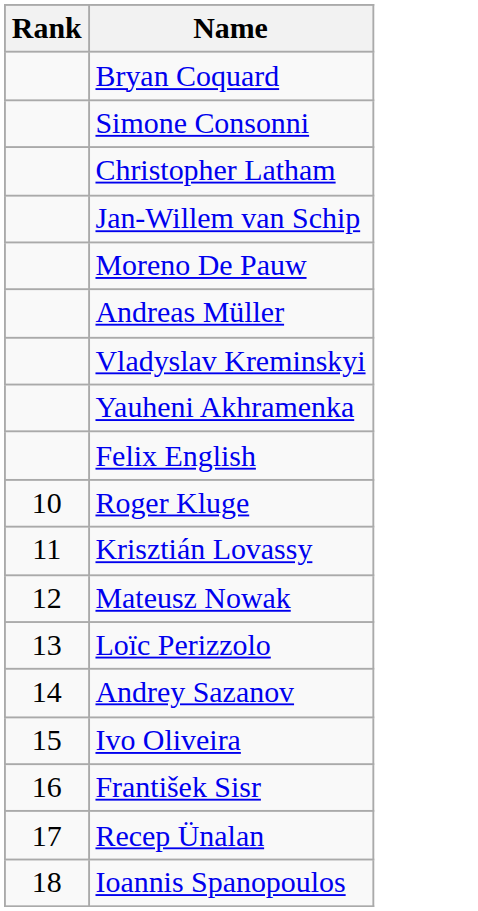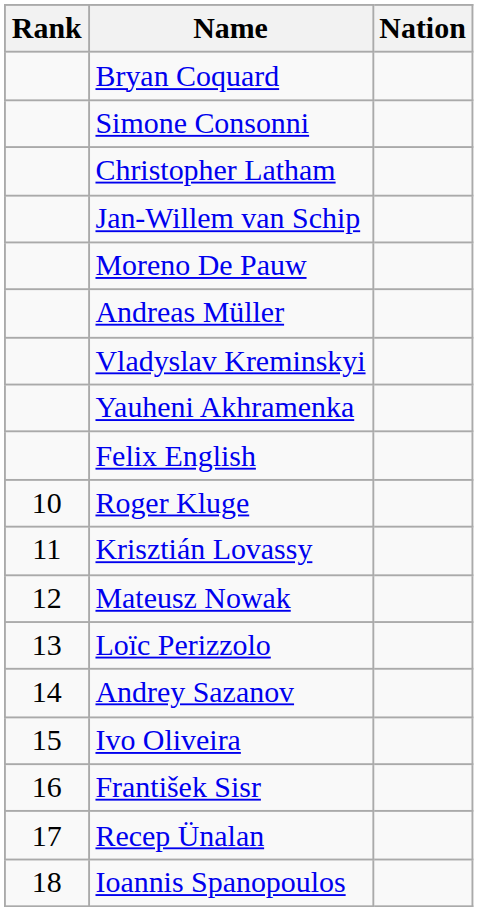+ column: Nation
